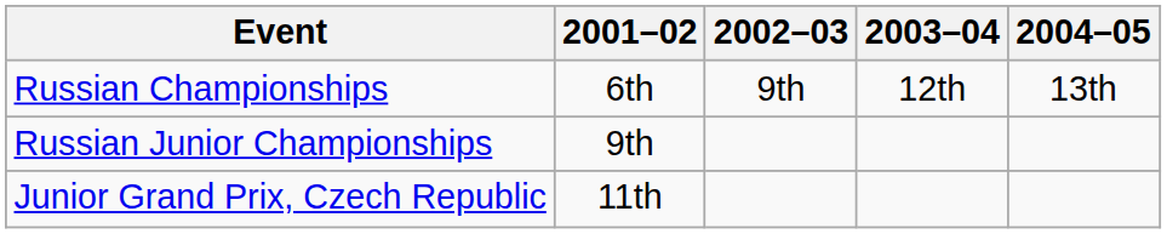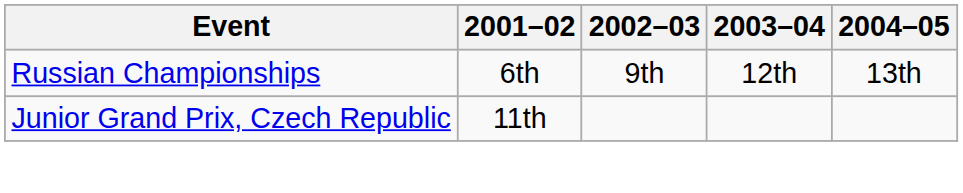- row: Russian Junior Championships | 9th
